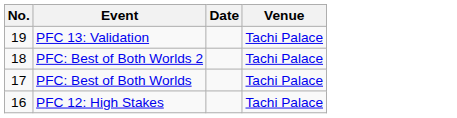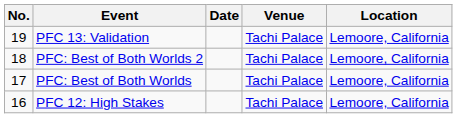+ column: Location | Lemoore, California | Lemoore, California | Lemoore, California | Lemoore, California
